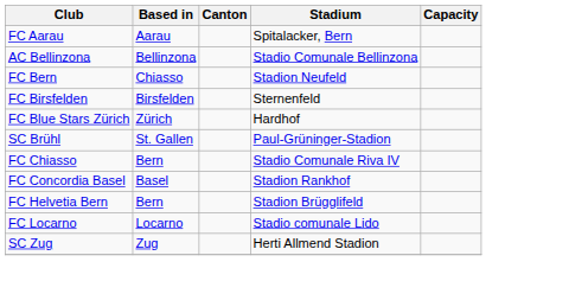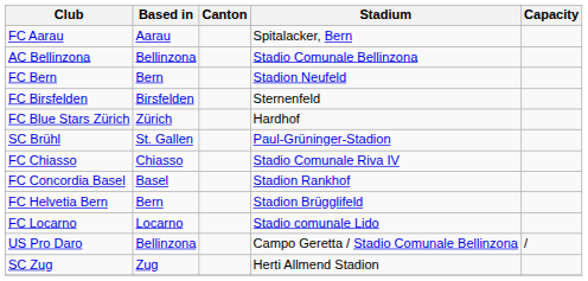FC Bern | Based in: Chiasso -> Bern
FC Chiasso | Based in: Bern -> Chiasso
+ row: US Pro Daro | Bellinzona | Campo Geretta / Stadio Comunale Bellinzona | /
